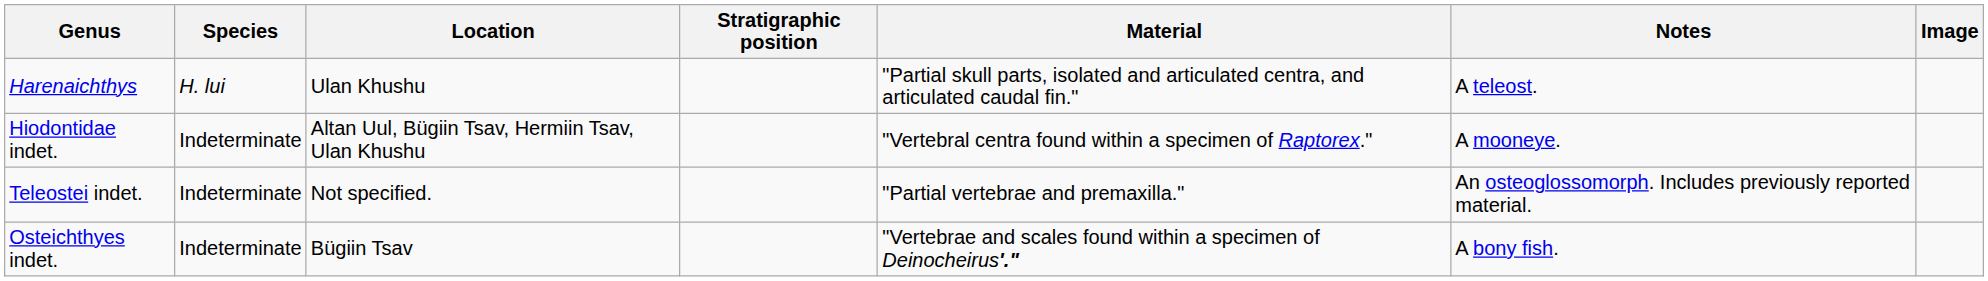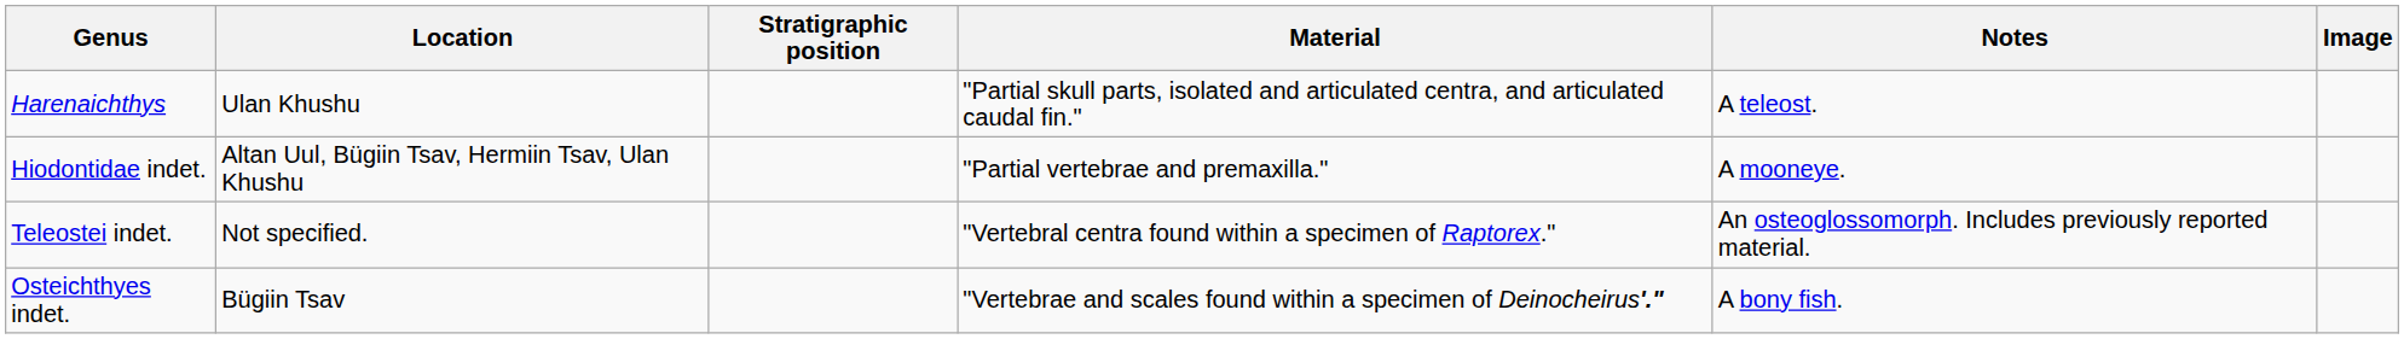- column: Species | H. lui | Indeterminate | Indeterminate | Indeterminate
Hiodontidae indet. | Material: "Vertebral centra found within a specimen of Raptorex." -> "Partial vertebrae and premaxilla."
Teleostei indet. | Material: "Partial vertebrae and premaxilla." -> "Vertebral centra found within a specimen of Raptorex."
